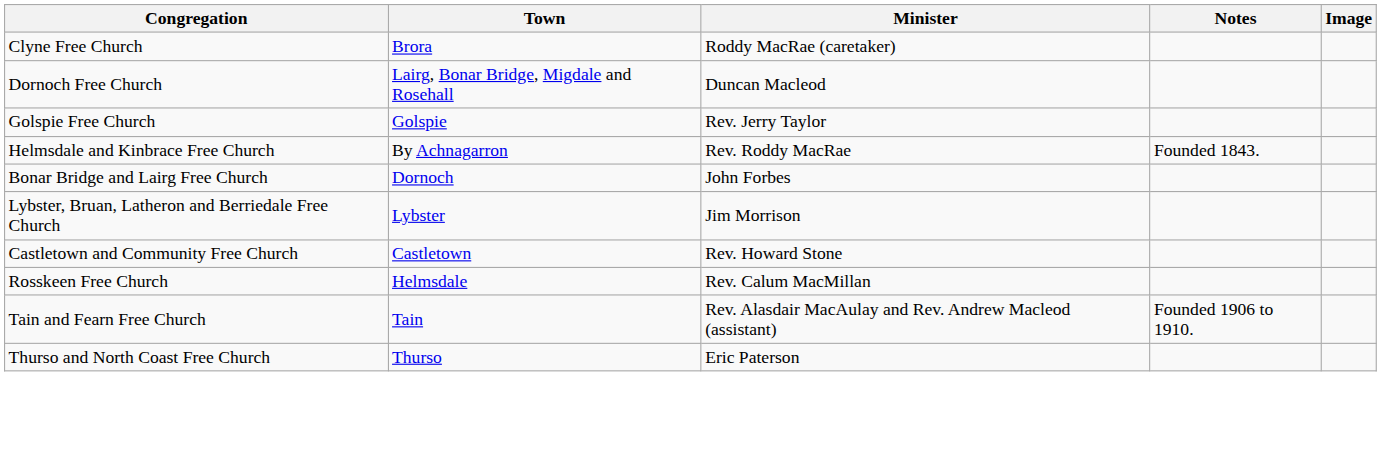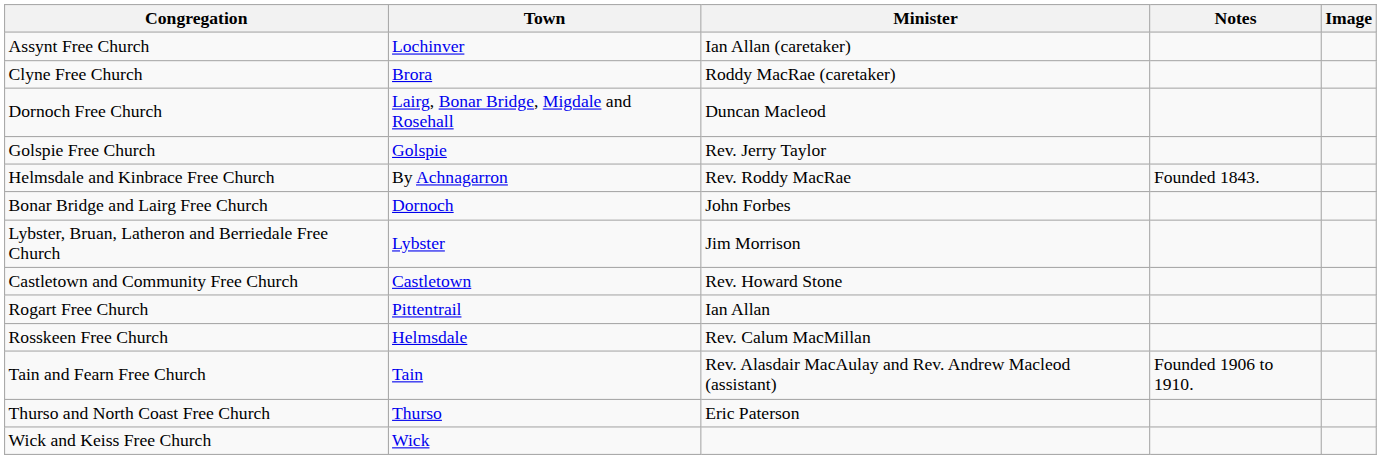+ row: Assynt Free Church | Lochinver | Ian Allan (caretaker)
+ row: Rogart Free Church | Pittentrail | Ian Allan
+ row: Wick and Keiss Free Church | Wick
